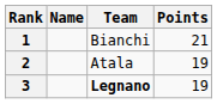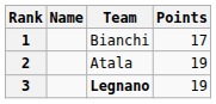1 | Points: 21 -> 17
